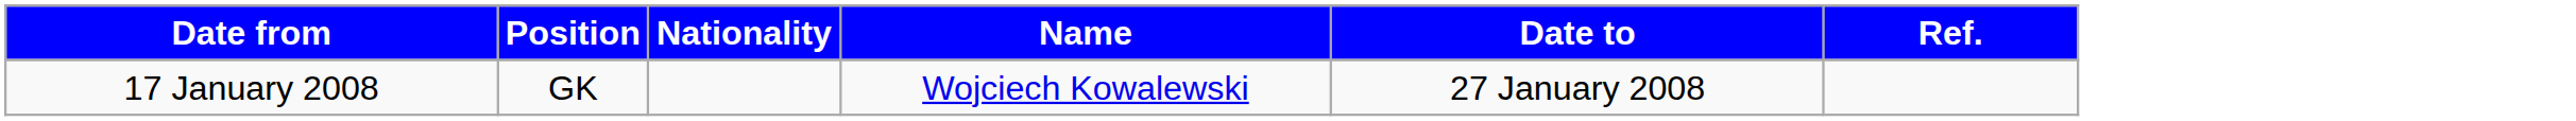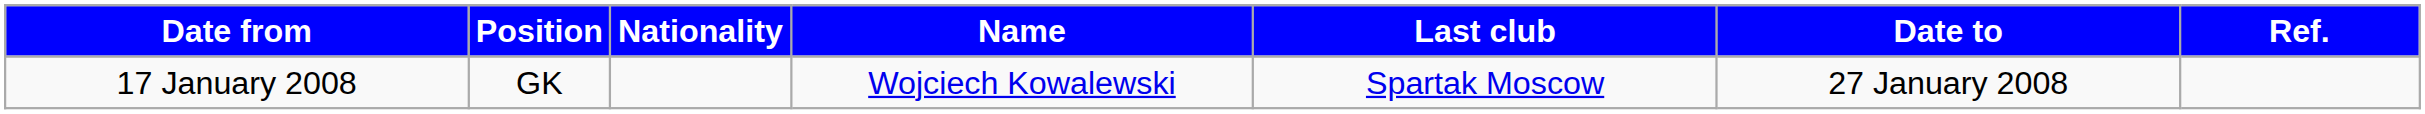+ column: Last club | Spartak Moscow
